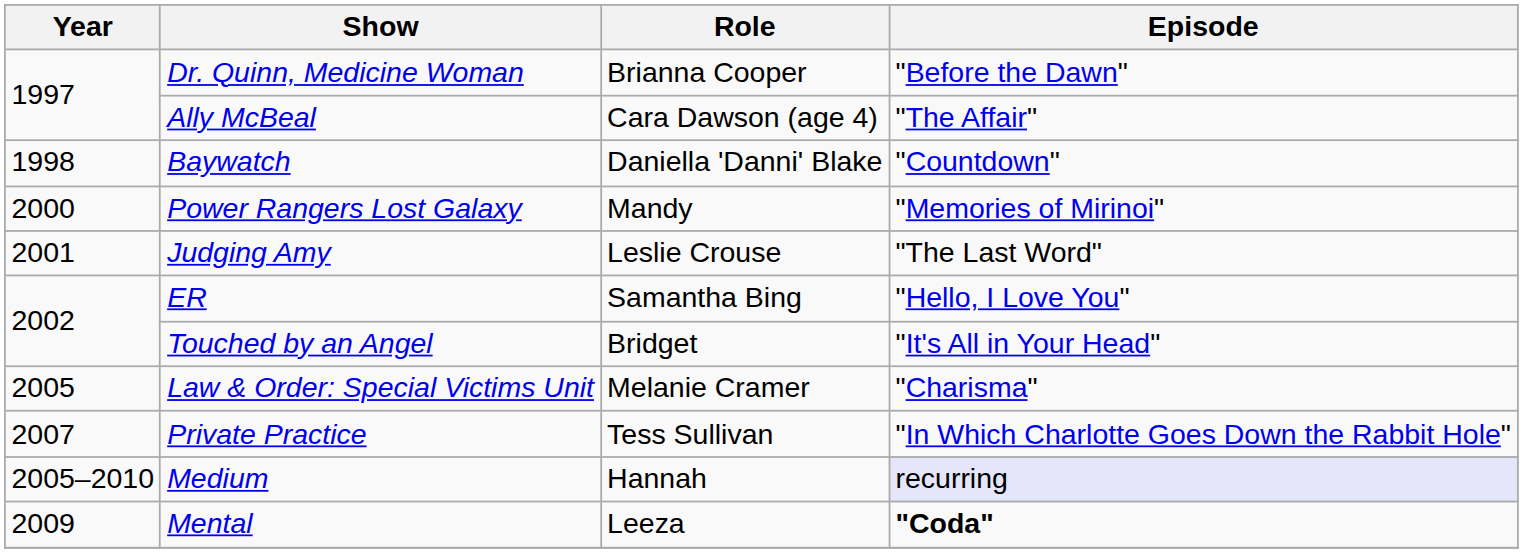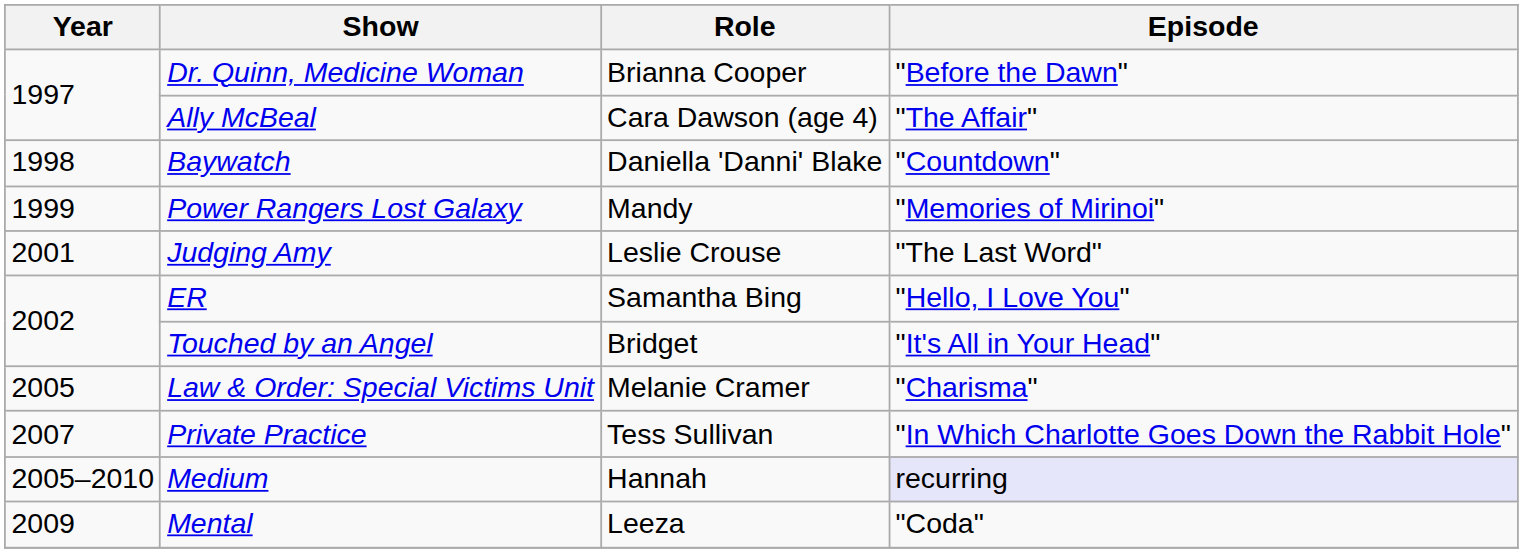Power Rangers Lost Galaxy | Year: 2000 -> 1999
Mental | Episode: bold -> normal
